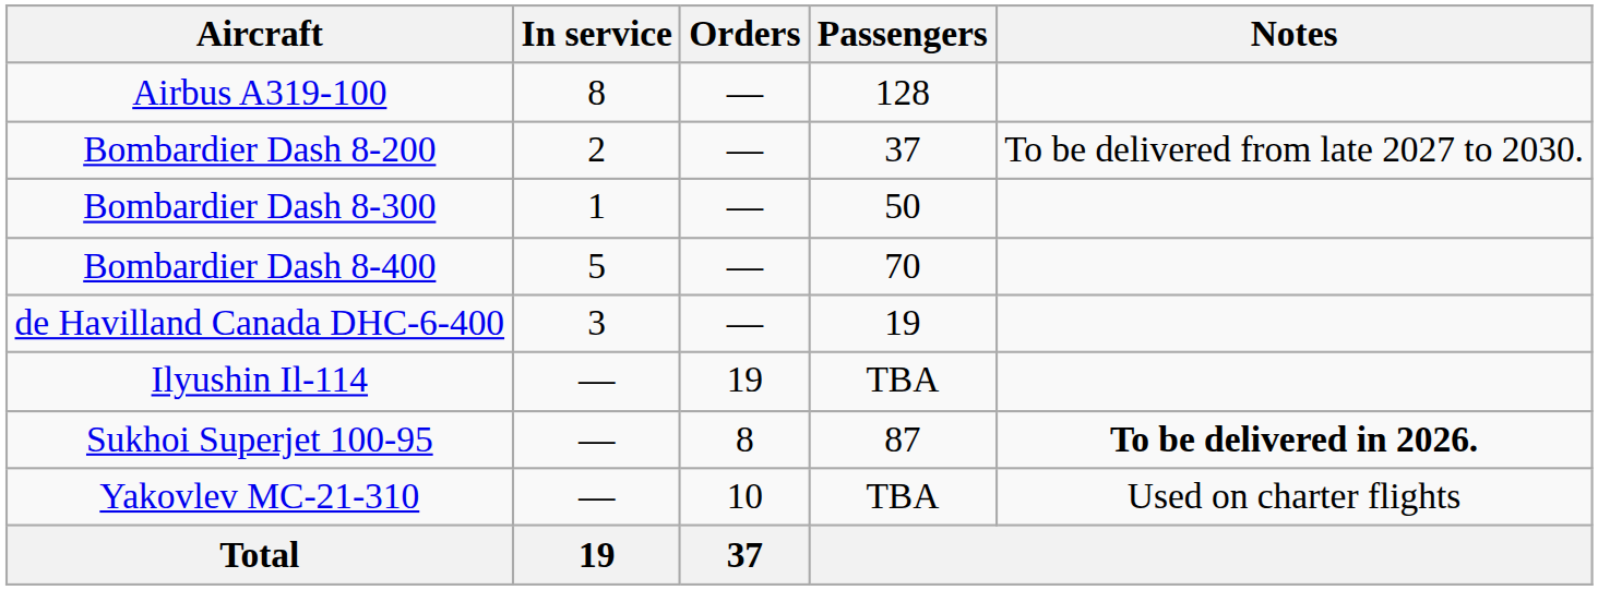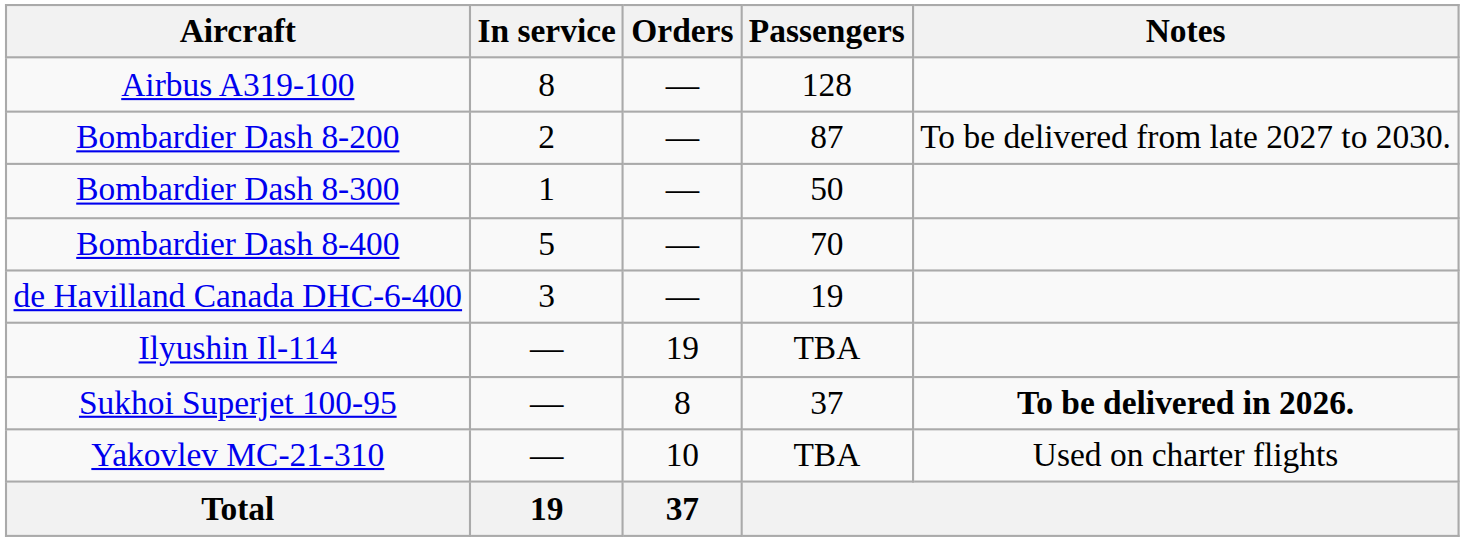Bombardier Dash 8-200 | Passengers: 37 -> 87
Sukhoi Superjet 100-95 | Passengers: 87 -> 37
